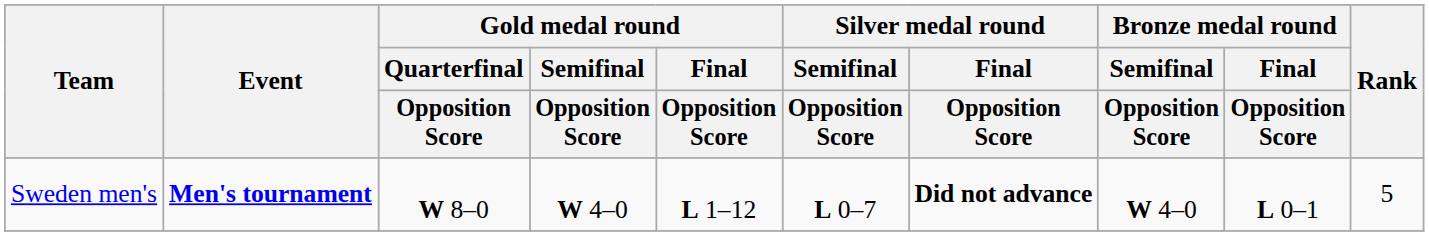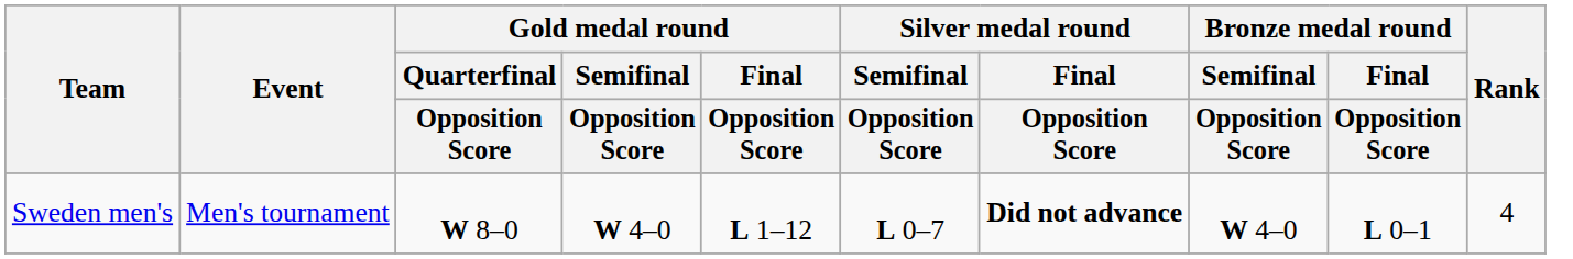Sweden men's | Event: bold -> normal
Sweden men's | Rank: 5 -> 4
